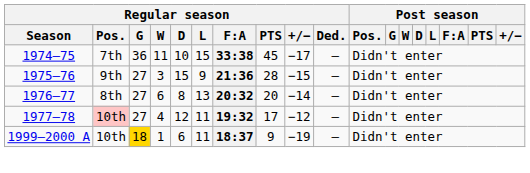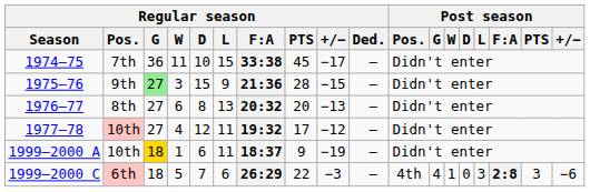1975–76 | Regular season / G: no background -> lightgreen background
1976–77 | Regular season / +/−: −14 -> −13
+ row: 1999–2000 C | 6th | 18 | 5 | 7 | 6 | 26:29 | 22 | −3 | – | 4th | 4 | 1 | 0 | 3 | 2:8 | 3 | −6
